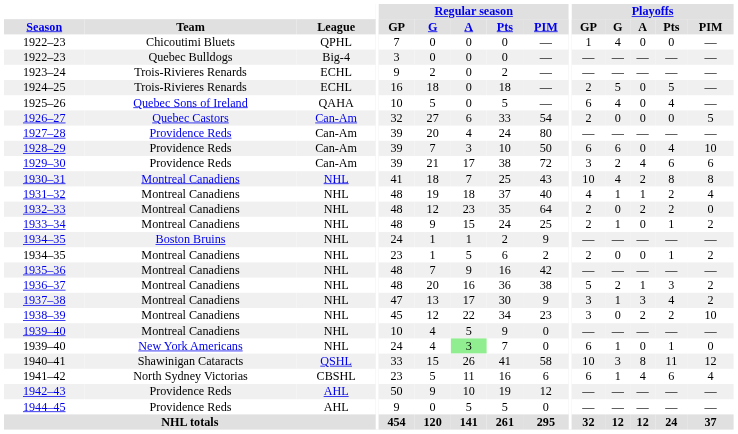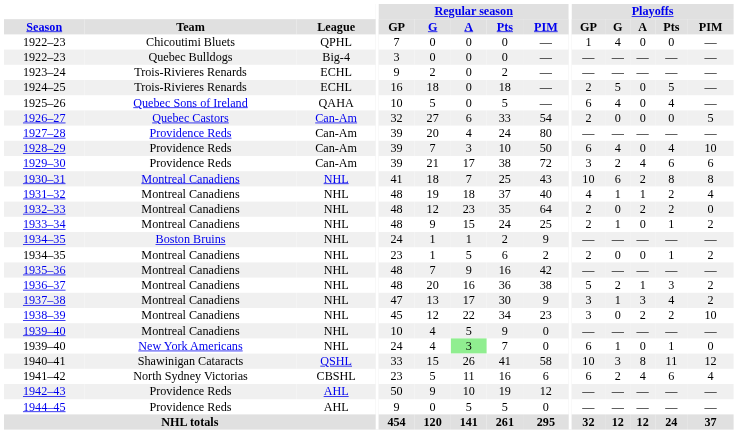1928–29 | Playoffs / G: 6 -> 4
1930–31 | Playoffs / G: 4 -> 6
1941–42 | Playoffs / G: 1 -> 2
